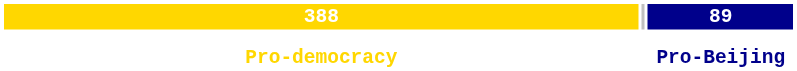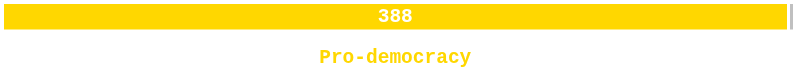- column: 89 | Pro-Beijing
